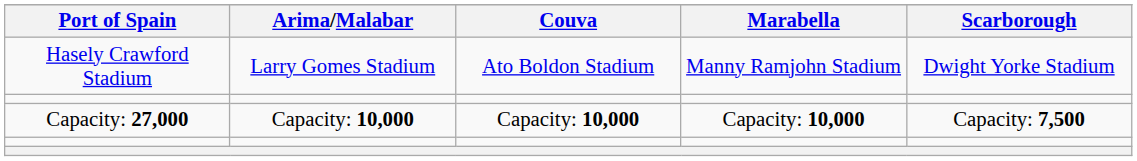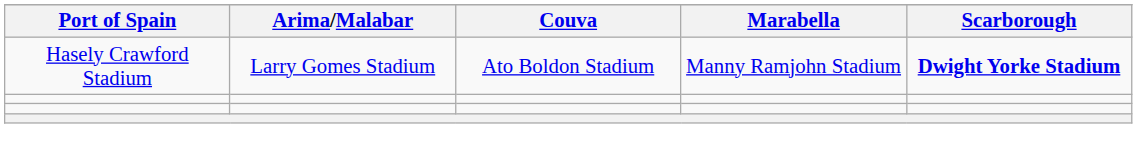Hasely Crawford Stadium | Scarborough: normal -> bold
- row: Capacity: 27,000 | Capacity: 10,000 | Capacity: 10,000 | Capacity: 10,000 | Capacity: 7,500
